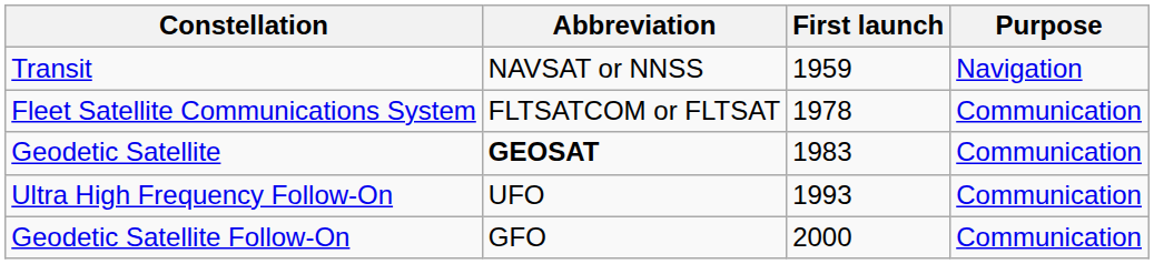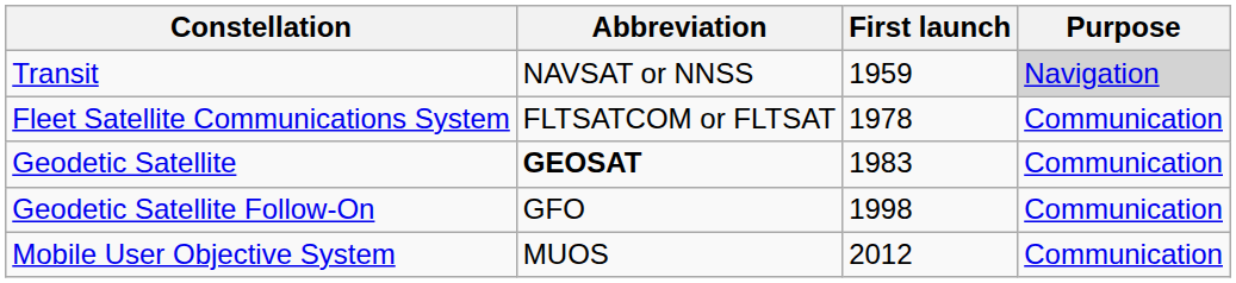Transit | Purpose: no background -> lightgrey background
- row: Ultra High Frequency Follow-On | UFO | 1993 | Communication
Geodetic Satellite Follow-On | First launch: 2000 -> 1998
+ row: Mobile User Objective System | MUOS | 2012 | Communication
